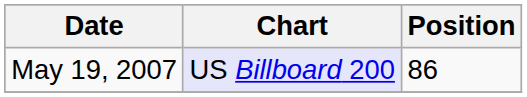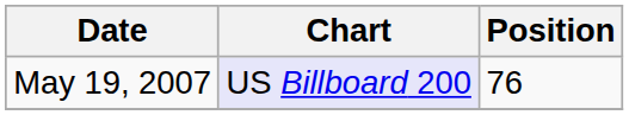May 19, 2007 | Position: 86 -> 76
